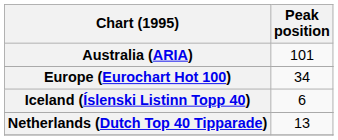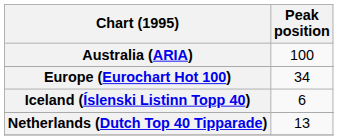Australia (ARIA) | Peak position: 101 -> 100
